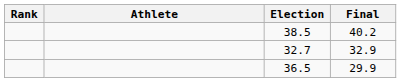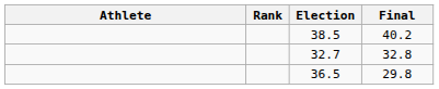columns swapped: Rank <-> Athlete
32.7 | Final: 32.9 -> 32.8
36.5 | Final: 29.9 -> 29.8
